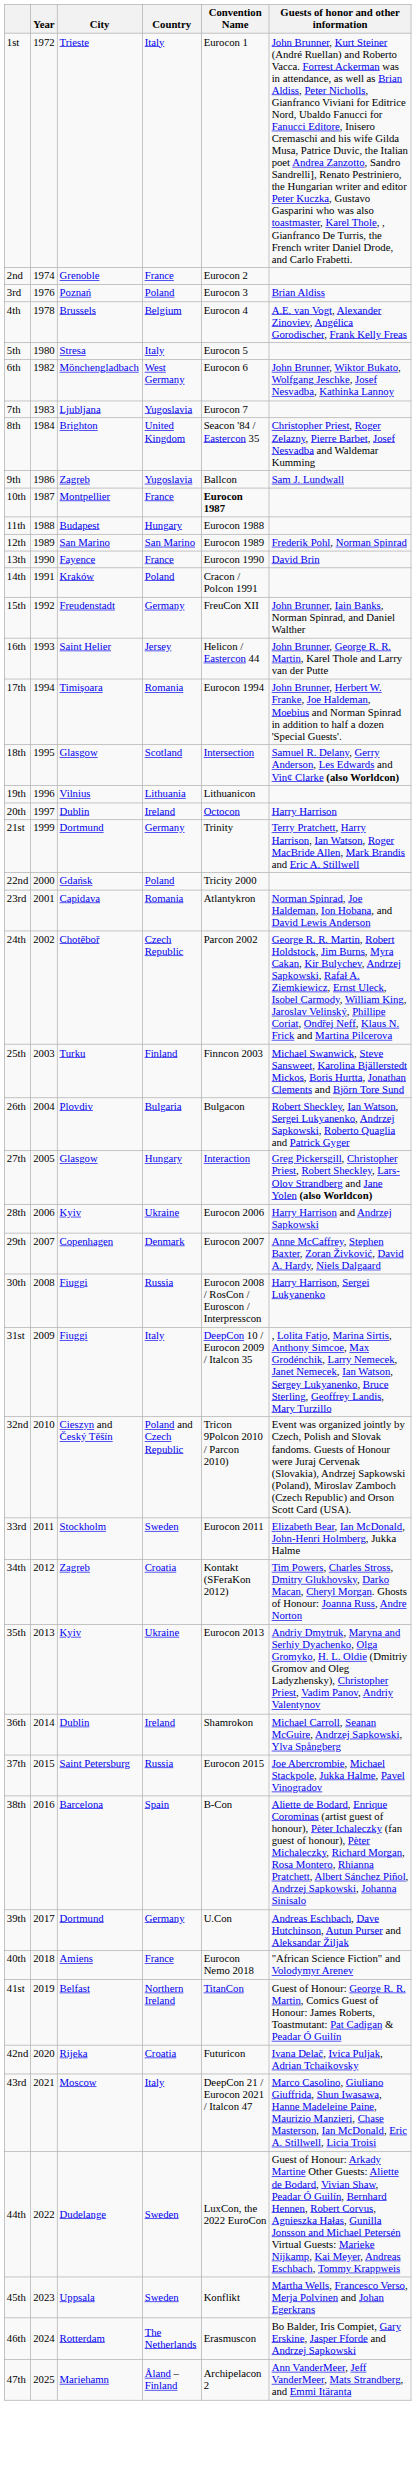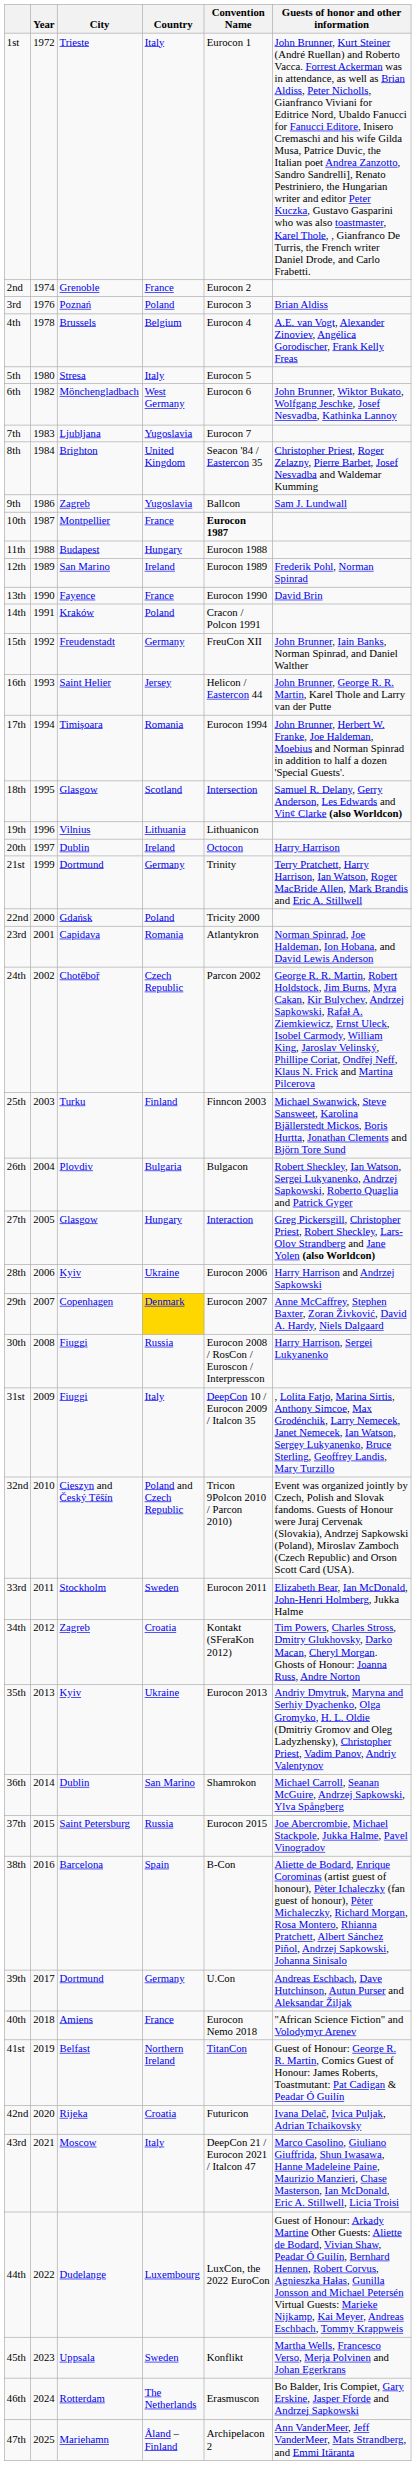12th | Country: San Marino -> Ireland
29th | Country: no background -> gold background
36th | Country: Ireland -> San Marino
44th | Country: Sweden -> Luxembourg
